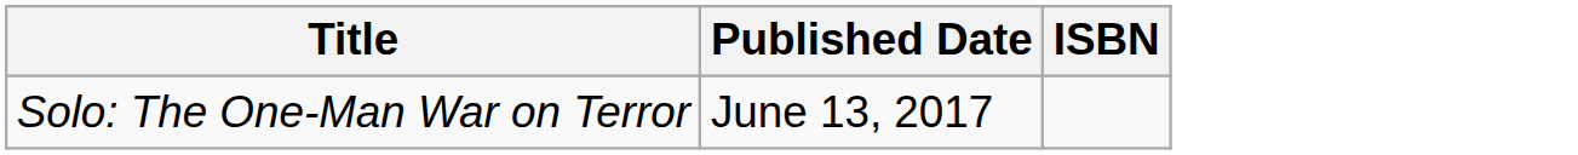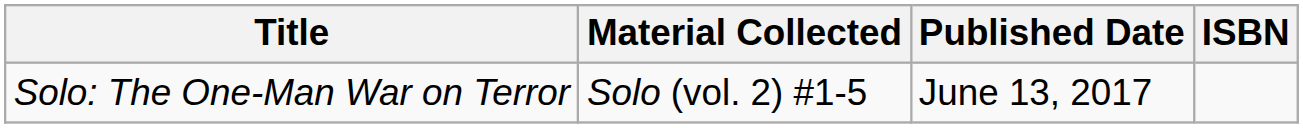+ column: Material Collected | Solo (vol. 2) #1-5
